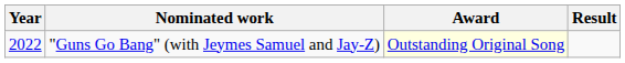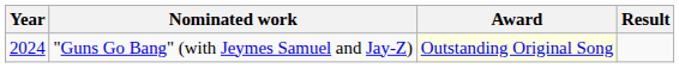"Guns Go Bang" (with Jeymes Samuel and Jay-Z) | Year: 2022 -> 2024
